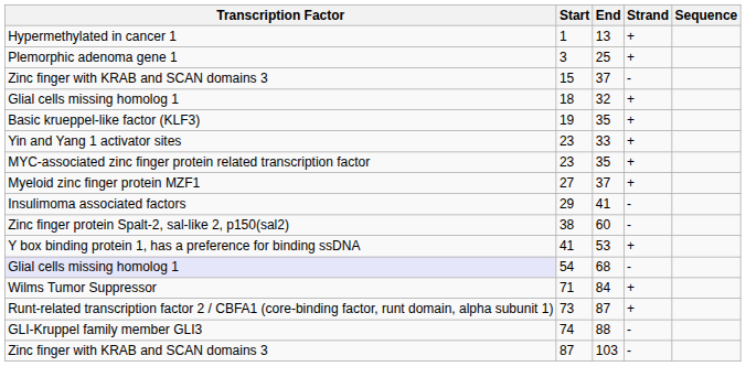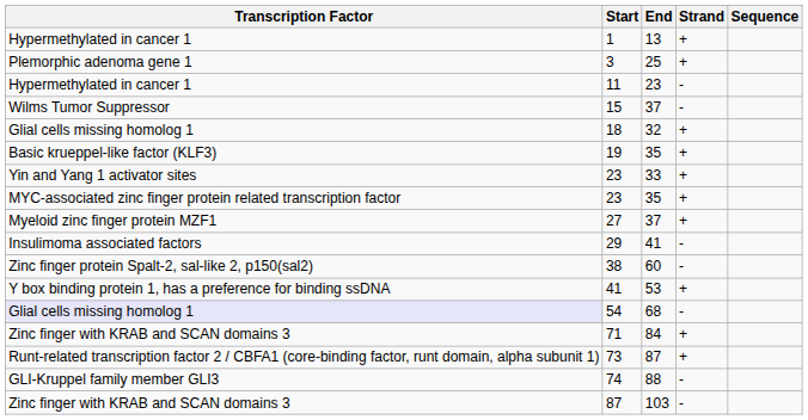+ row: Hypermethylated in cancer 1 | 11 | 23 | -
15 | Transcription Factor: Zinc finger with KRAB and SCAN domains 3 -> Wilms Tumor Suppressor
71 | Transcription Factor: Wilms Tumor Suppressor -> Zinc finger with KRAB and SCAN domains 3
